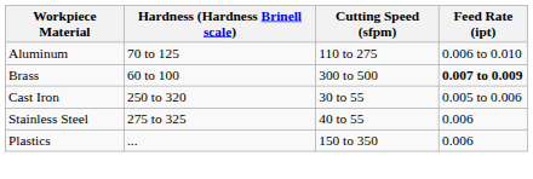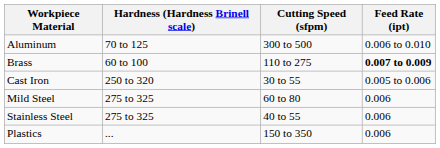Aluminum | Cutting Speed (sfpm): 110 to 275 -> 300 to 500
Brass | Cutting Speed (sfpm): 300 to 500 -> 110 to 275
+ row: Mild Steel | 275 to 325 | 60 to 80 | 0.006
